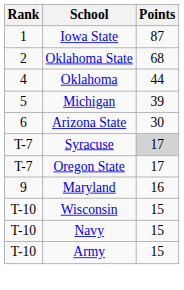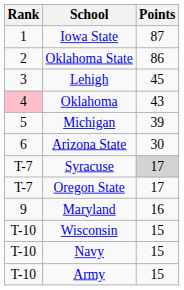Oklahoma State | Points: 68 -> 86
+ row: 3 | Lehigh | 45
Oklahoma | Rank: no background -> pink background
Oklahoma | Points: 44 -> 43
